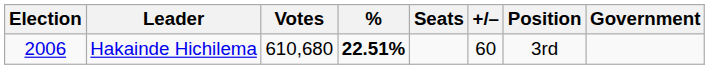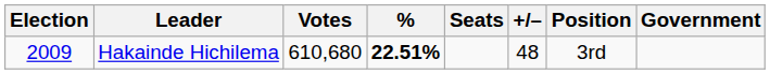Hakainde Hichilema | Election: 2006 -> 2009
Hakainde Hichilema | +/–: 60 -> 48
